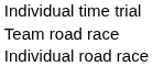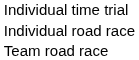rows swapped: Individual road race <-> Team road race
